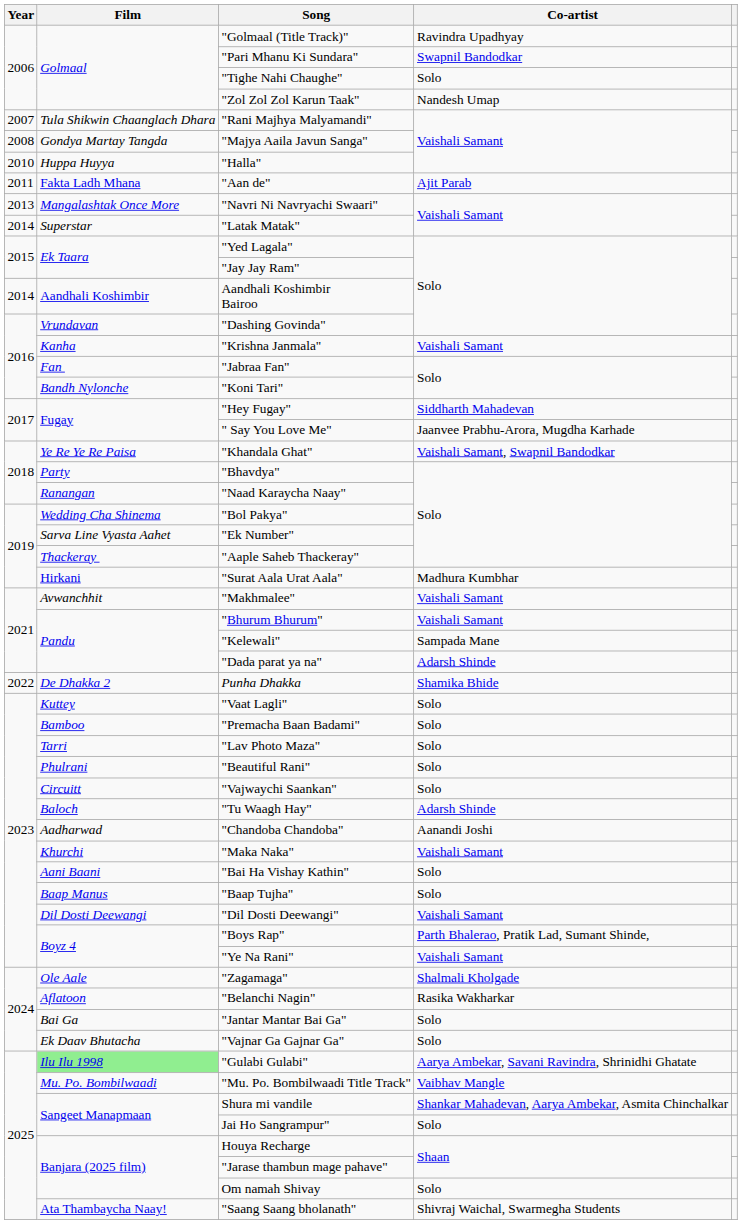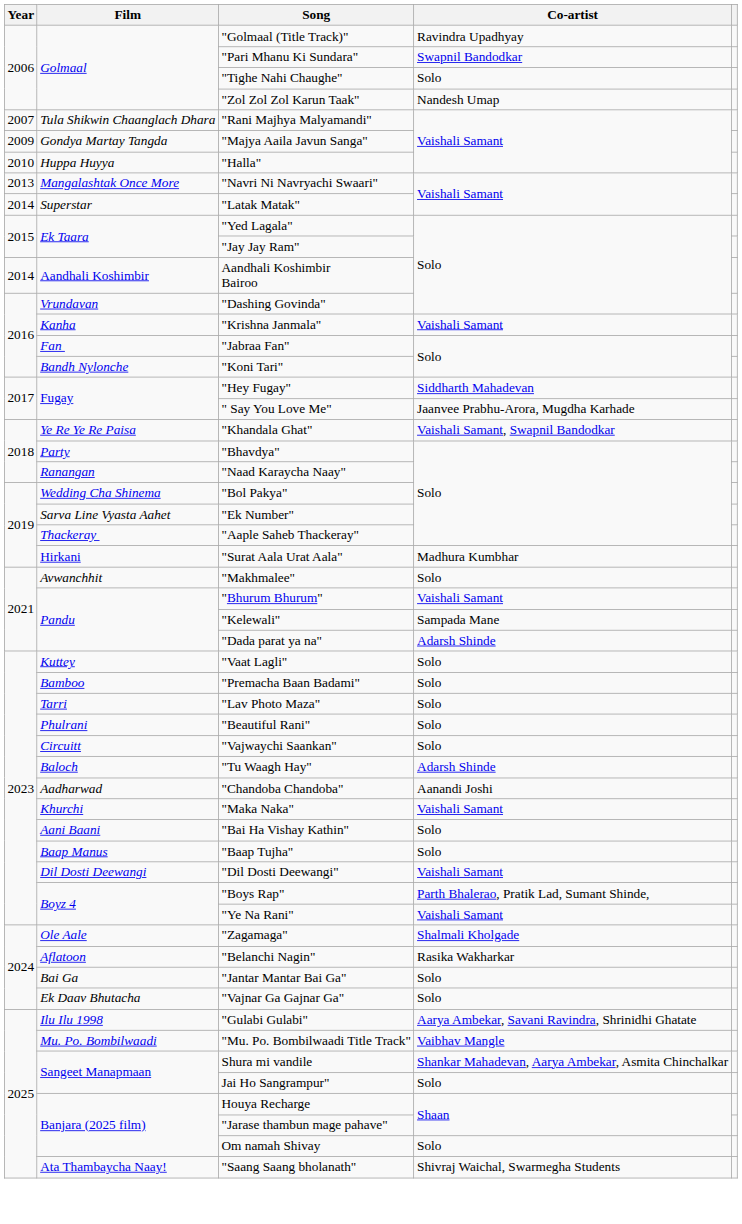"Majya Aaila Javun Sanga" | Year: 2008 -> 2009
- row: 2011 | Fakta Ladh Mhana | "Aan de" | Ajit Parab
"Makhmalee" | Co-artist: Vaishali Samant -> Solo
- row: 2022 | De Dhakka 2 | Punha Dhakka | Shamika Bhide
"Gulabi Gulabi" | Film: lightgreen background -> no background
